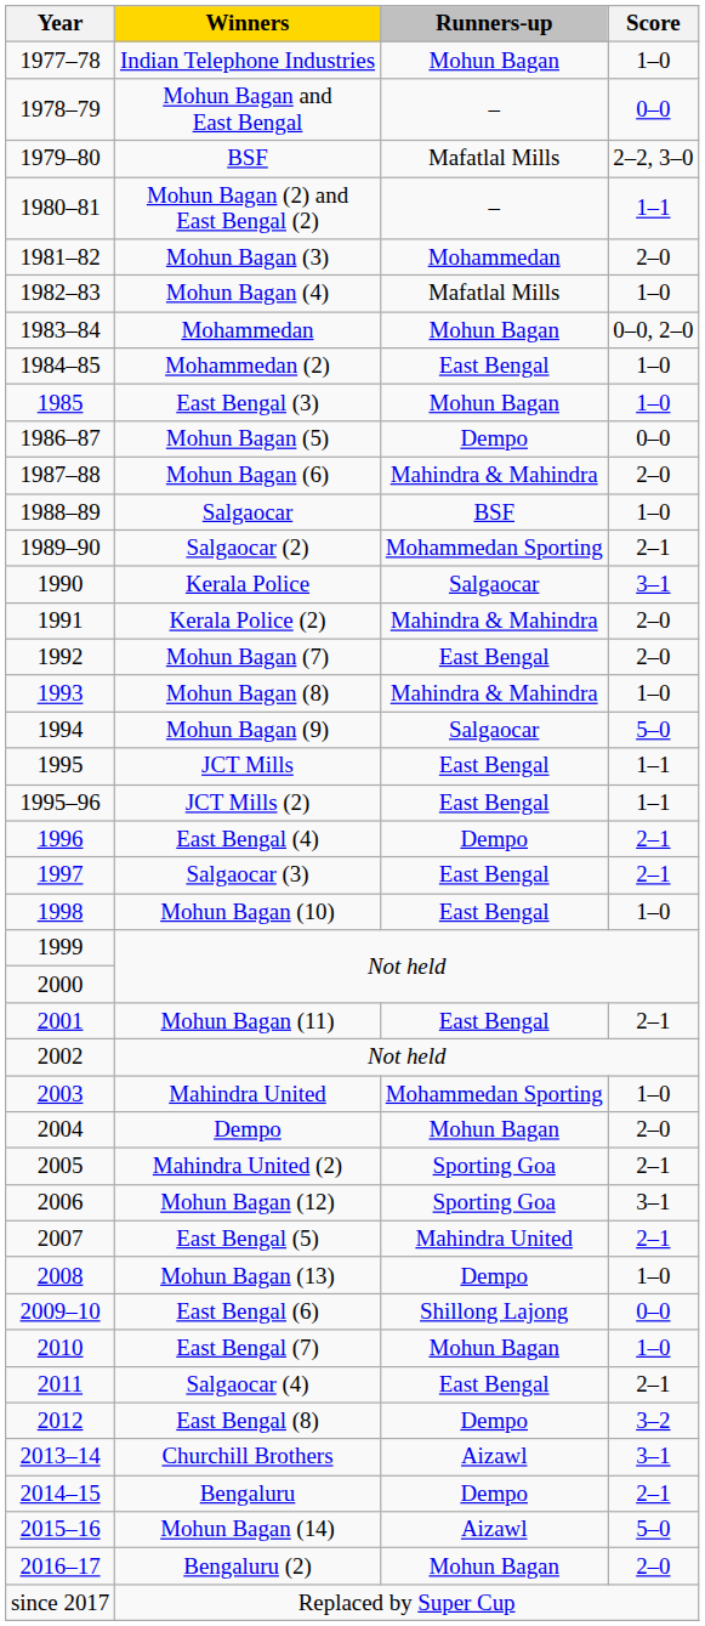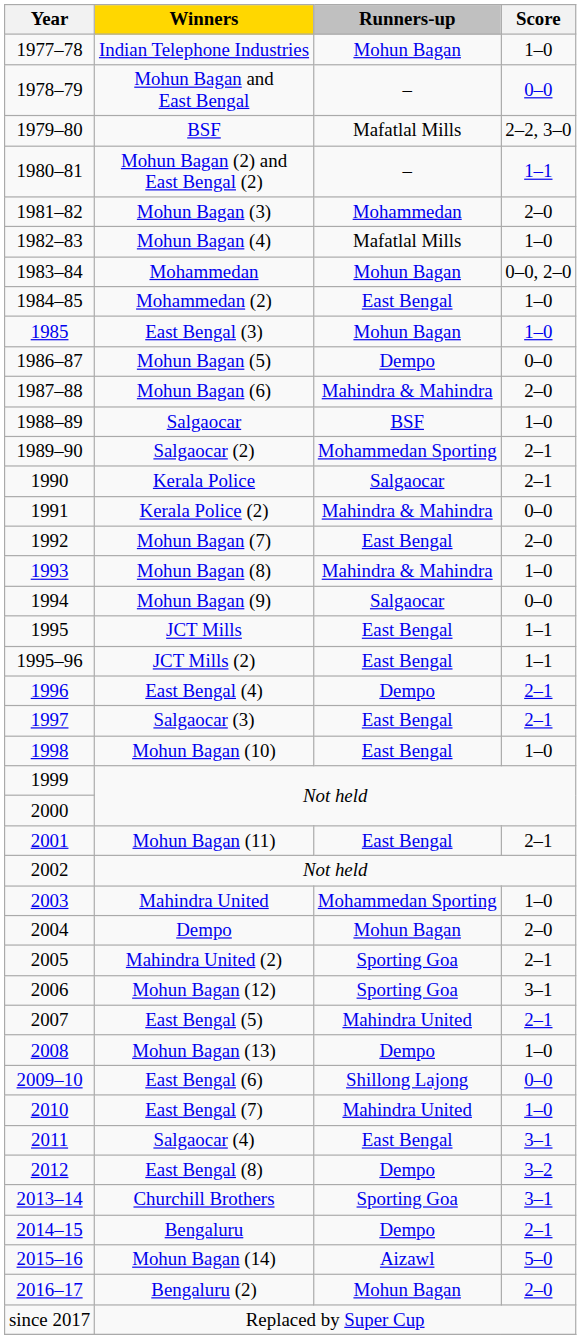Kerala Police | Score: 3–1 -> 2–1
Kerala Police (2) | Score: 2–0 -> 0–0
Mohun Bagan (9) | Score: 5–0 -> 0–0
East Bengal (7) | Runners-up: Mohun Bagan -> Mahindra United
Salgaocar (4) | Score: 2–1 -> 3–1
Churchill Brothers | Runners-up: Aizawl -> Sporting Goa
